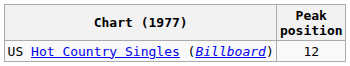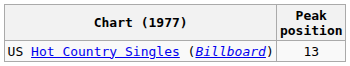US Hot Country Singles (Billboard) | Peak position: 12 -> 13
